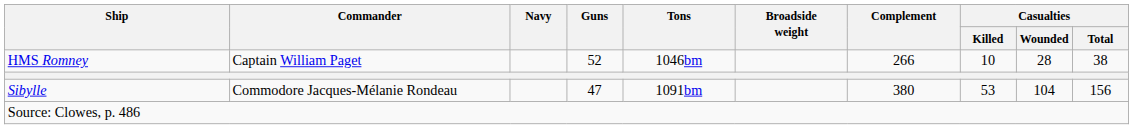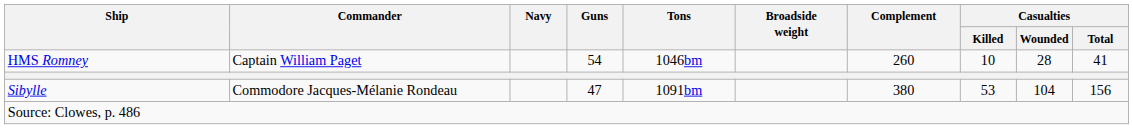HMS Romney | Guns: 52 -> 54
HMS Romney | Complement: 266 -> 260
HMS Romney | Casualties / Total: 38 -> 41
